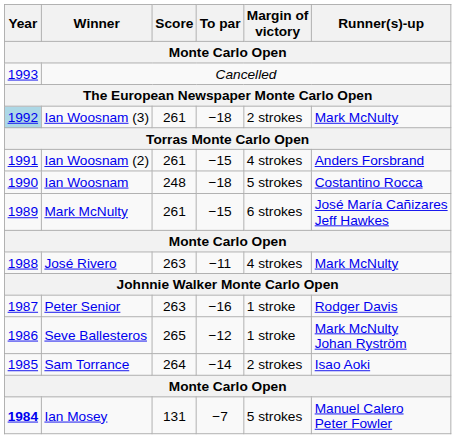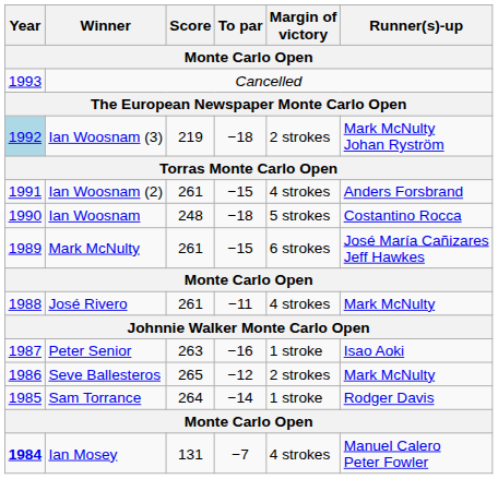Ian Woosnam (3) | Score: 261 -> 219
Ian Woosnam (3) | Runner(s)-up: Mark McNulty -> Mark McNulty Johan Ryström
José Rivero | Score: 263 -> 261
Peter Senior | Runner(s)-up: Rodger Davis -> Isao Aoki
Seve Ballesteros | Margin of victory: 1 stroke -> 2 strokes
Seve Ballesteros | Runner(s)-up: Mark McNulty Johan Ryström -> Mark McNulty
Sam Torrance | Margin of victory: 2 strokes -> 1 stroke
Sam Torrance | Runner(s)-up: Isao Aoki -> Rodger Davis
Ian Mosey | Margin of victory: 5 strokes -> 4 strokes
